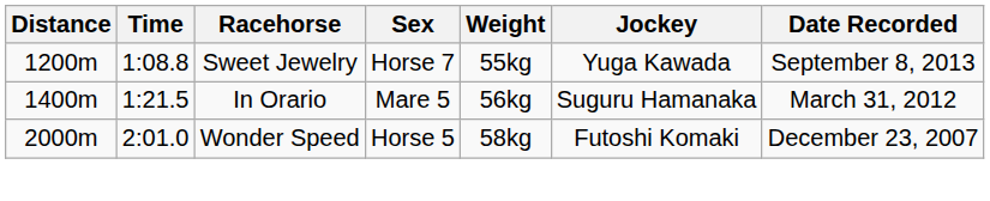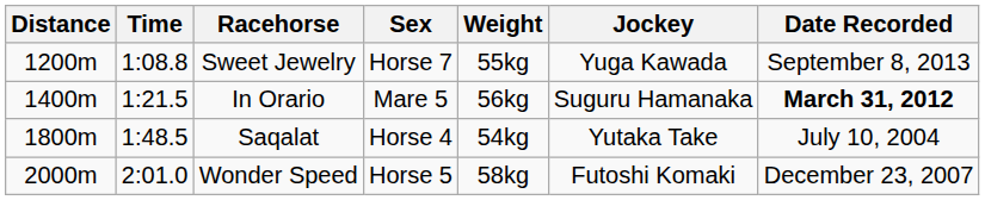In Orario | Date Recorded: normal -> bold
+ row: 1800m | 1:48.5 | Saqalat | Horse 4 | 54kg | Yutaka Take | July 10, 2004
